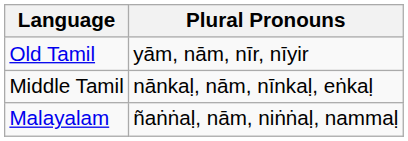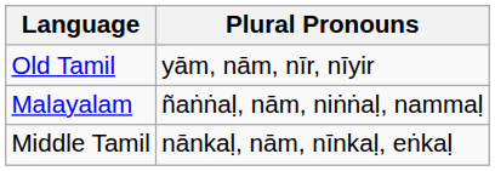rows swapped: Middle Tamil <-> Malayalam
